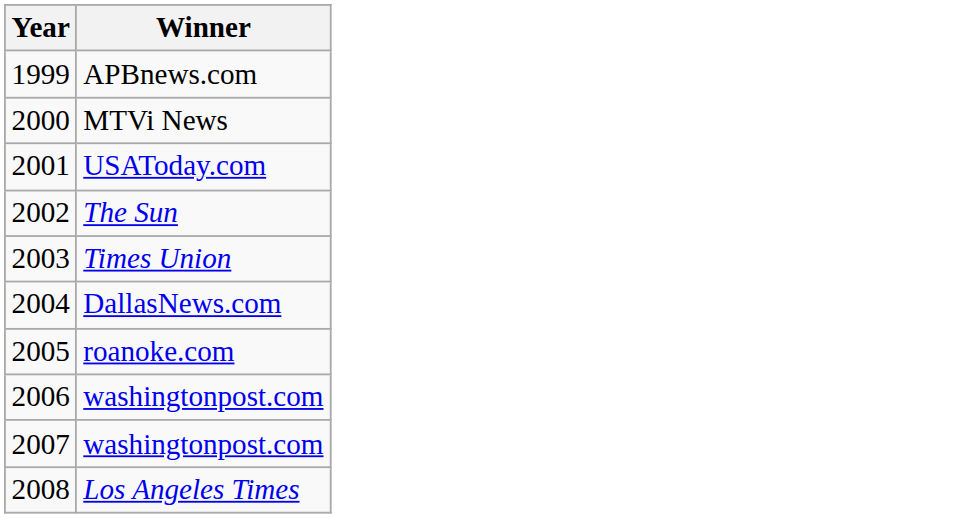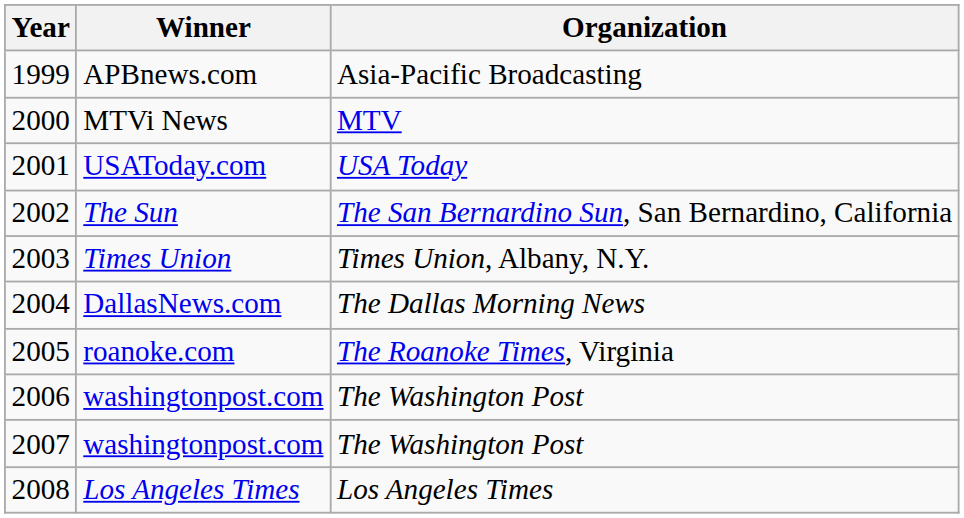+ column: Organization | Asia-Pacific Broadcasting | MTV | USA Today | The San Bernardino Sun, San Bernardino, California | Times Union, Albany, N.Y. | The Dallas Morning News | The Roanoke Times, Virginia | The Washington Post | The Washington Post | Los Angeles Times
